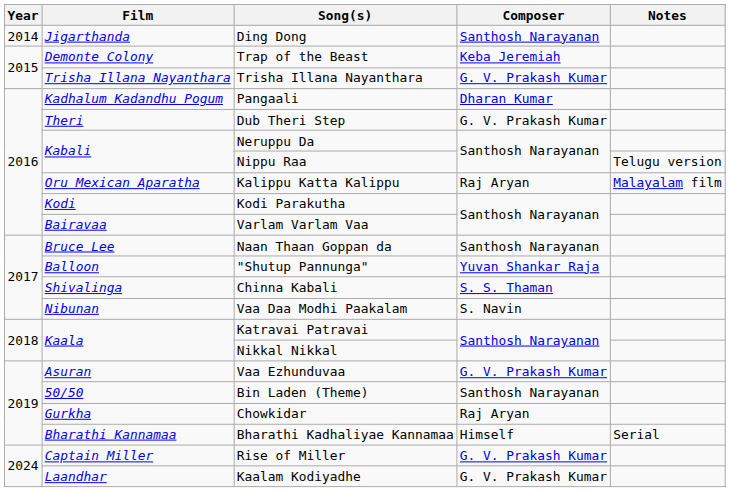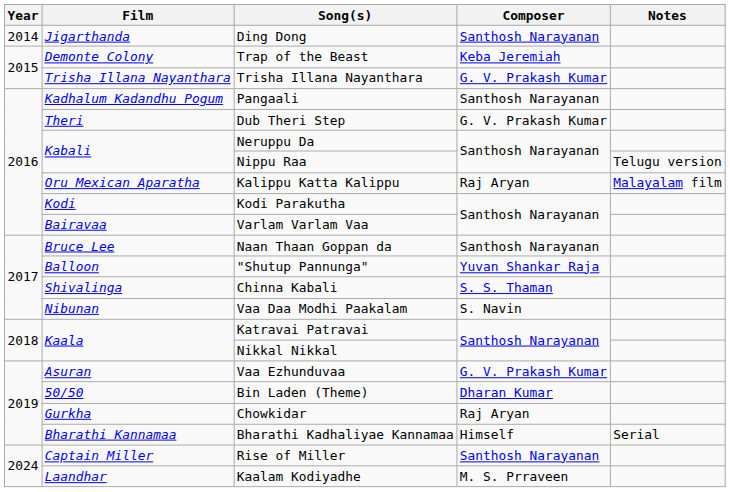Pangaali | Composer: Dharan Kumar -> Santhosh Narayanan
Bin Laden (Theme) | Composer: Santhosh Narayanan -> Dharan Kumar
Rise of Miller | Composer: G. V. Prakash Kumar -> Santhosh Narayanan
Kaalam Kodiyadhe | Composer: G. V. Prakash Kumar -> M. S. Prraveen
